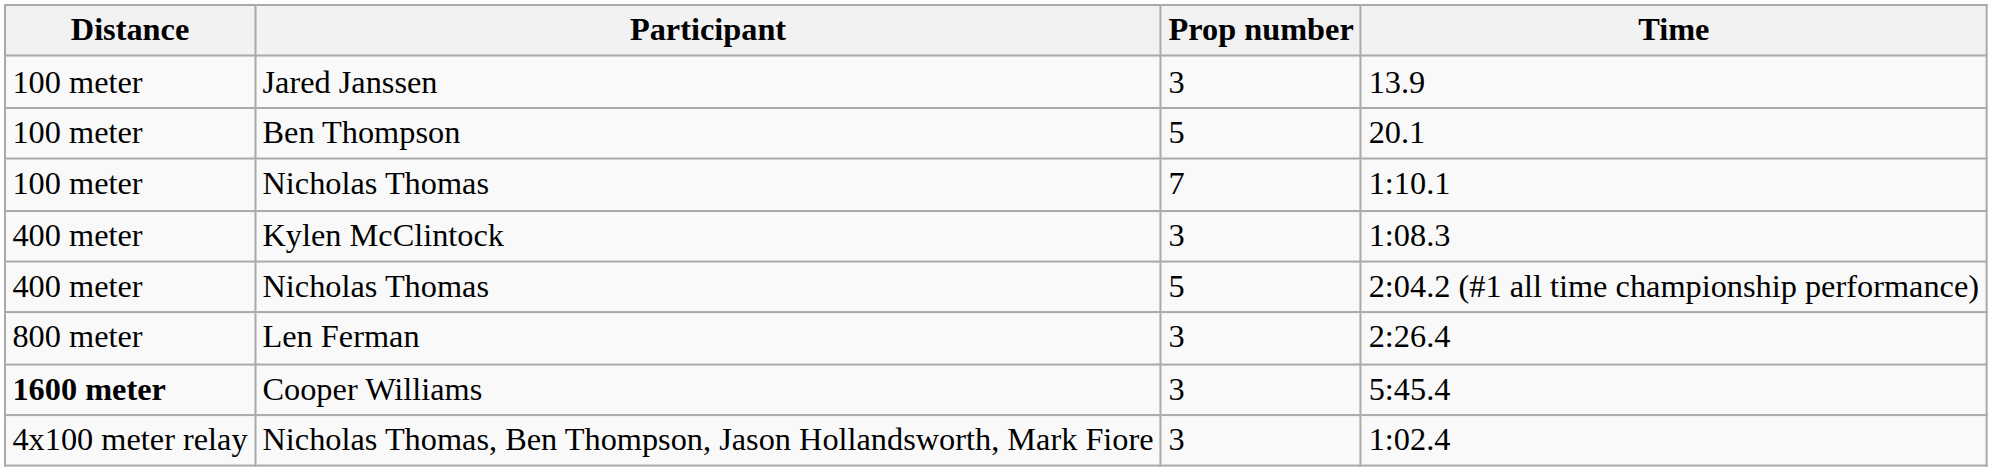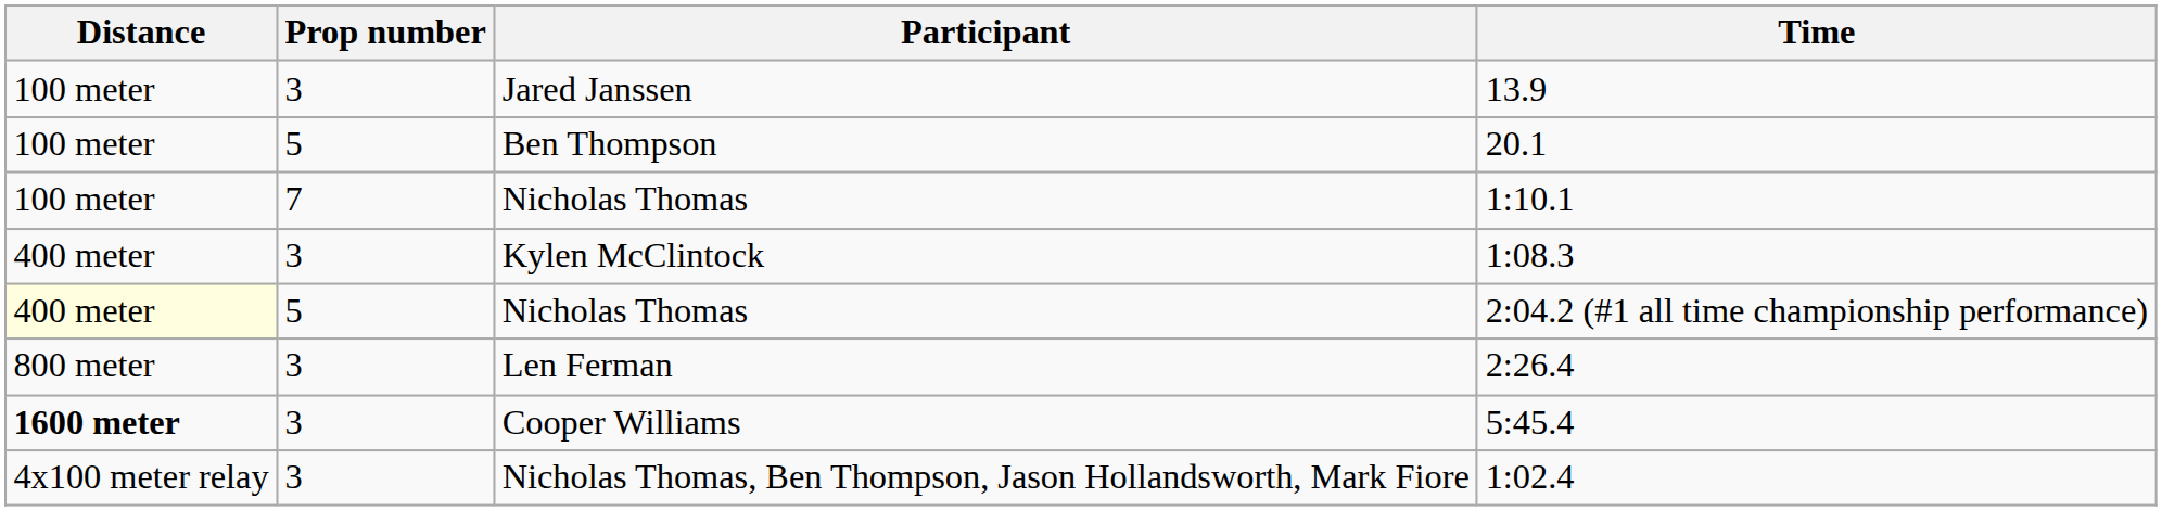columns swapped: Prop number <-> Participant
2:04.2 (#1 all time championship performance) | Distance: no background -> lightyellow background
